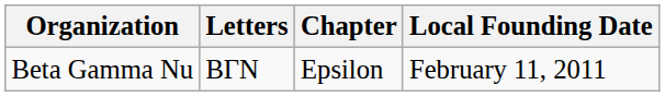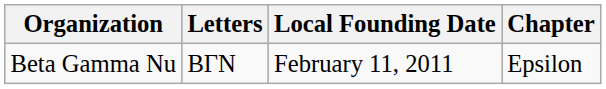columns swapped: Chapter <-> Local Founding Date
